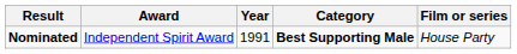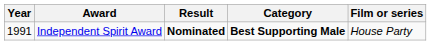columns swapped: Year <-> Result
